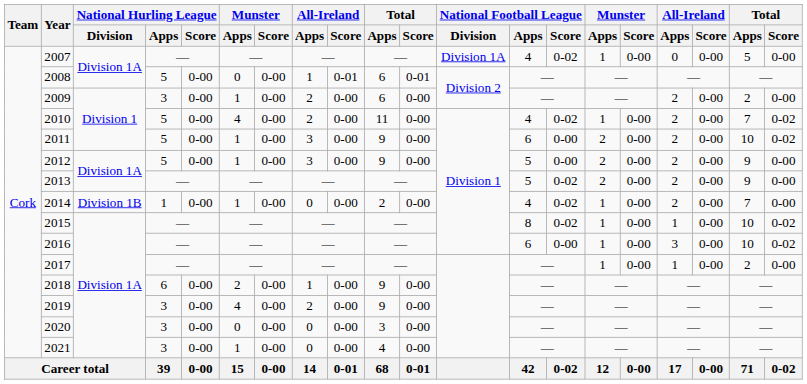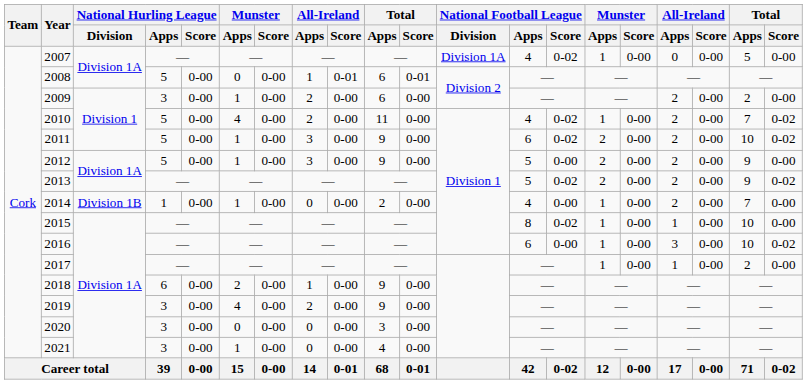2011 | National Football League / Score: 0-00 -> 0-02
2013 | column 20: 0-00 -> 0-02
2014 | National Football League / Score: 0-02 -> 0-00
2015 | column 20: 0-02 -> 0-00
